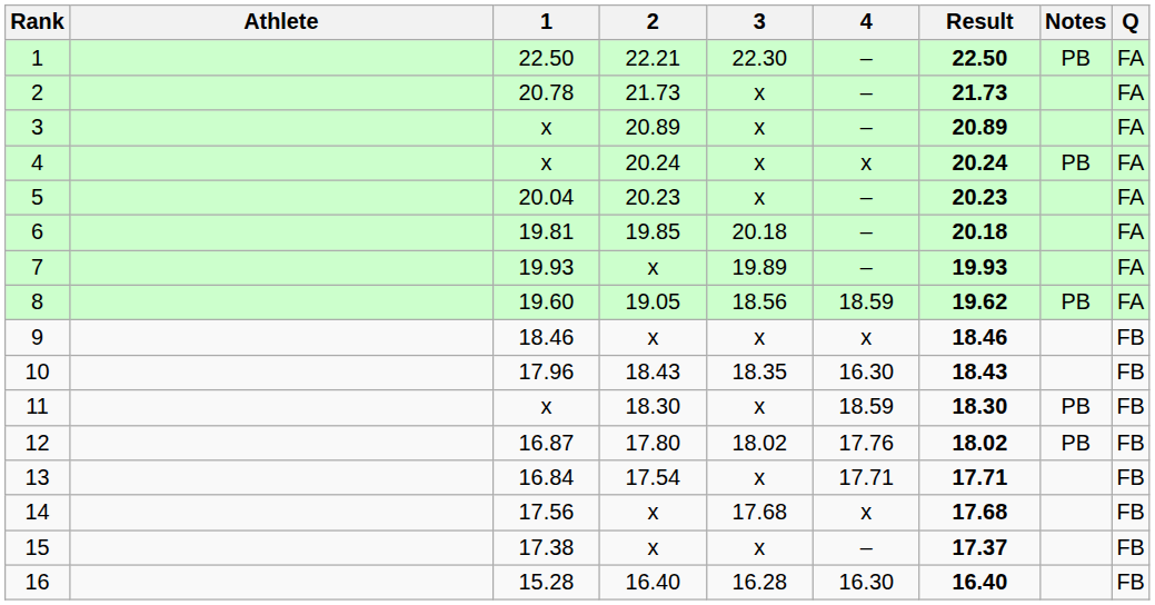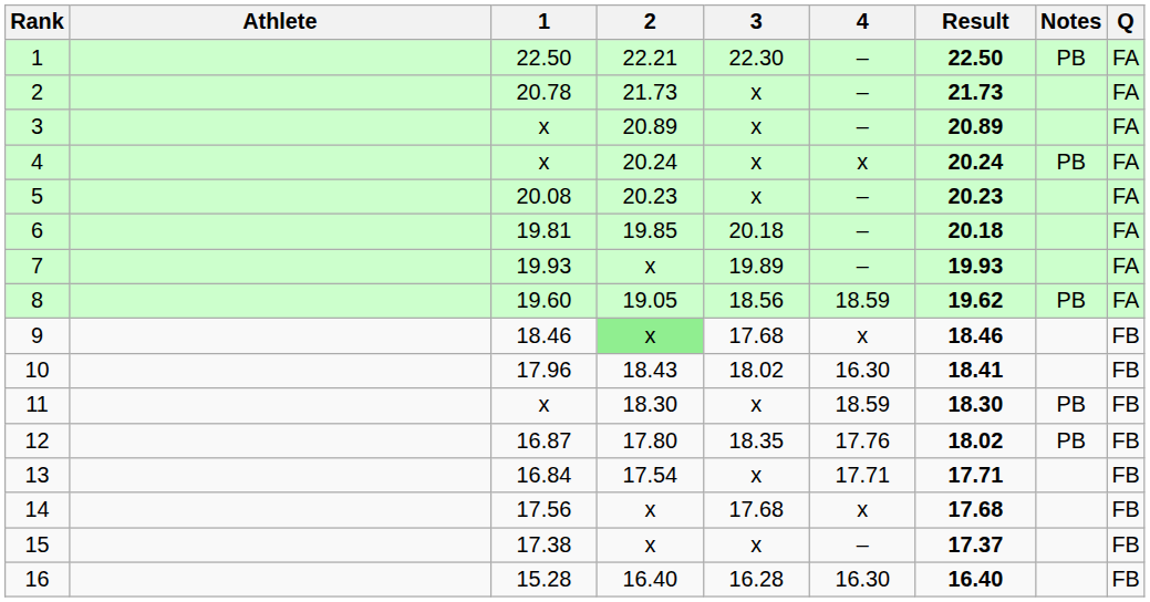5 | 1: 20.04 -> 20.08
9 | 2: no background -> lightgreen background
9 | 3: x -> 17.68
10 | 3: 18.35 -> 18.02
10 | Result: 18.43 -> 18.41
12 | 3: 18.02 -> 18.35
